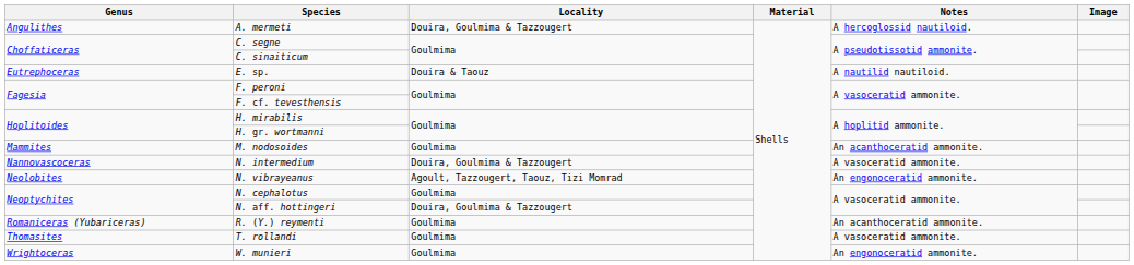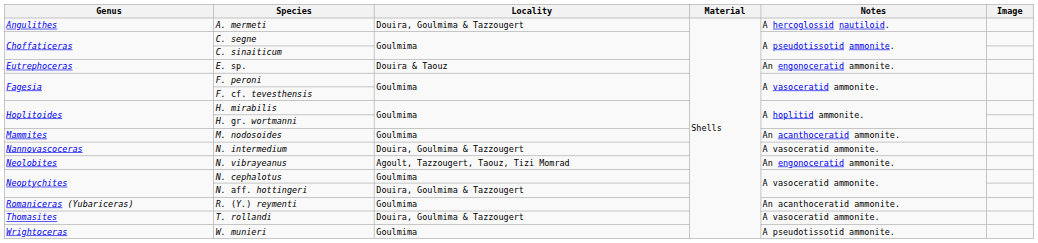E. sp. | Notes: A nautilid nautiloid. -> An engonoceratid ammonite.
T. rollandi | Locality: Goulmima -> Douira, Goulmima & Tazzougert
W. munieri | Notes: An engonoceratid ammonite. -> A pseudotissotid ammonite.
